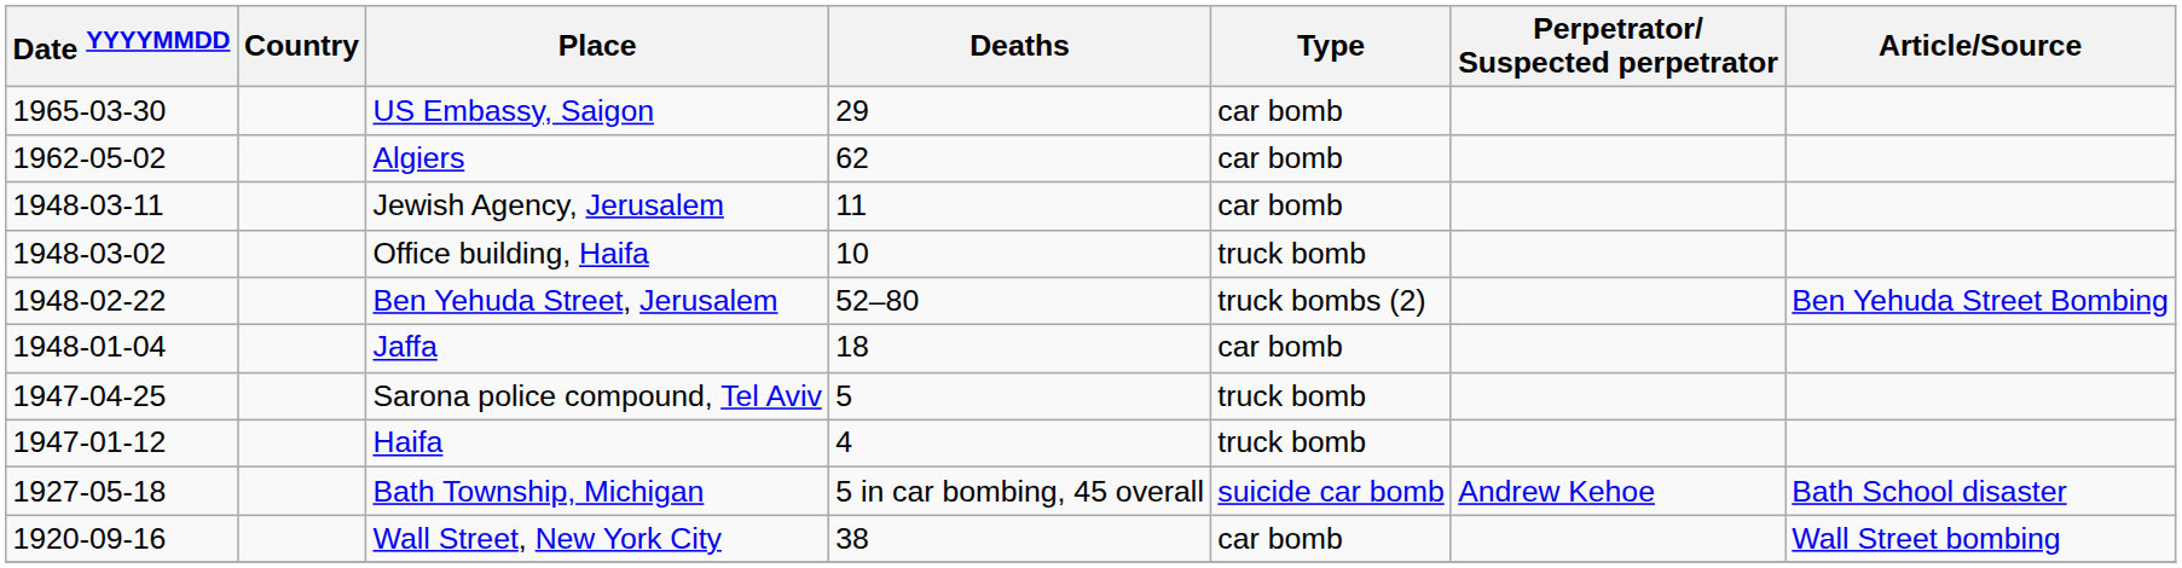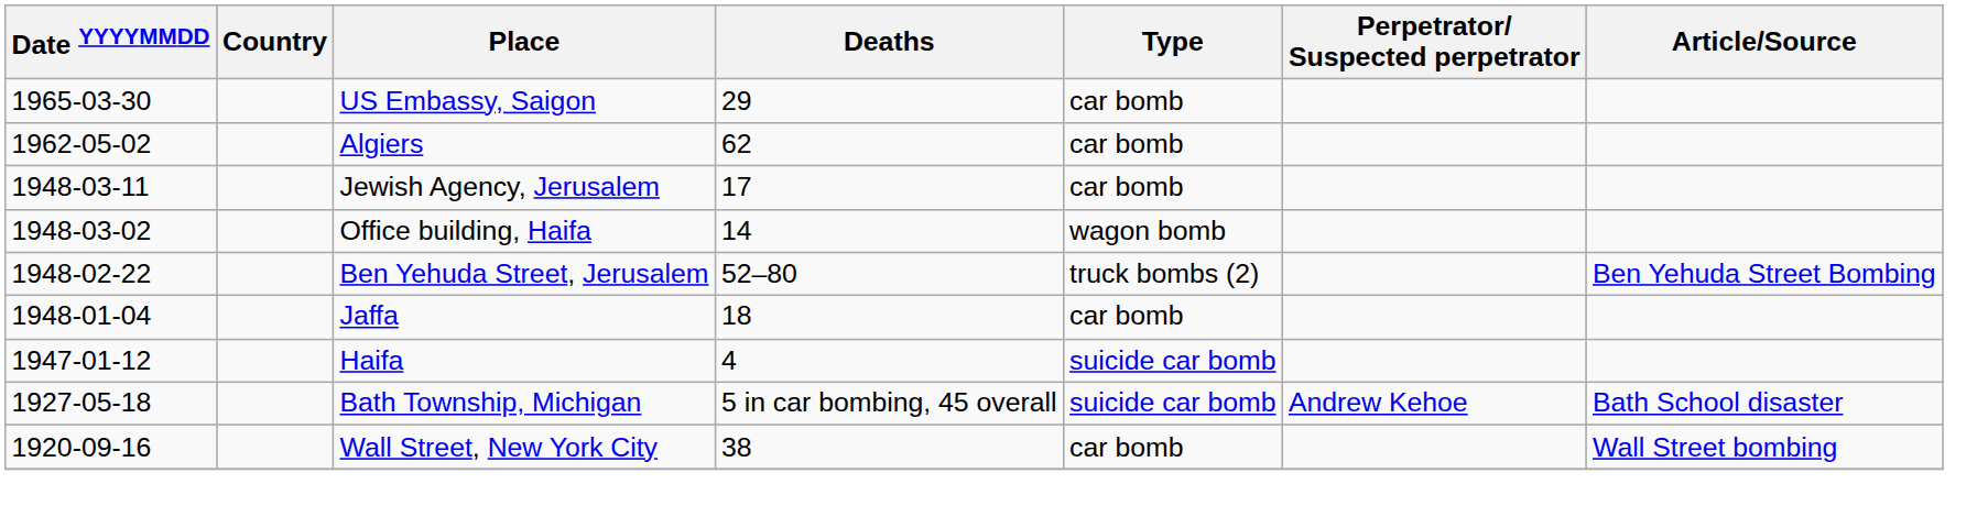Jewish Agency, Jerusalem | Deaths: 11 -> 17
Office building, Haifa | Deaths: 10 -> 14
Office building, Haifa | Type: truck bomb -> wagon bomb
- row: 1947-04-25 | Sarona police compound, Tel Aviv | 5 | truck bomb
Haifa | Type: truck bomb -> suicide car bomb
